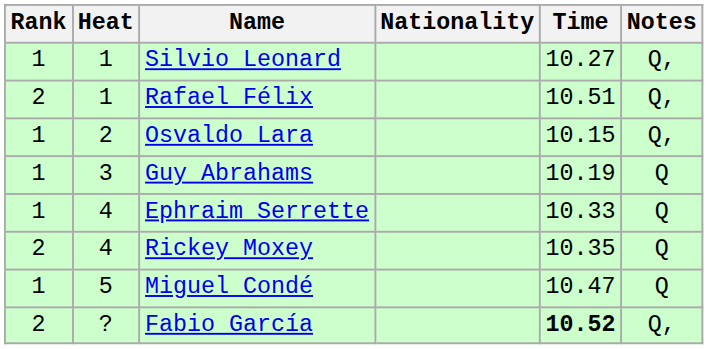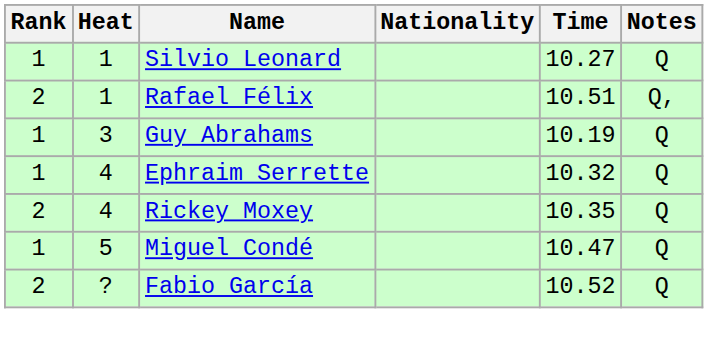Silvio Leonard | Notes: Q, -> Q
- row: 1 | 2 | Osvaldo Lara | 10.15 | Q,
Ephraim Serrette | Time: 10.33 -> 10.32
Fabio García | Time: bold -> normal
Fabio García | Notes: Q, -> Q
